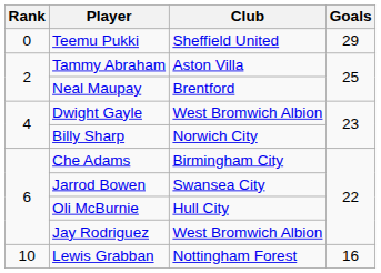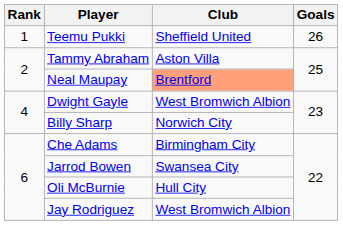Teemu Pukki | Rank: 0 -> 1
Teemu Pukki | Goals: 29 -> 26
Neal Maupay | Club: no background -> lightsalmon background
- row: 10 | Lewis Grabban | Nottingham Forest | 16
